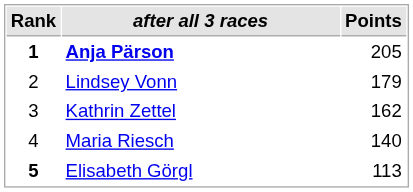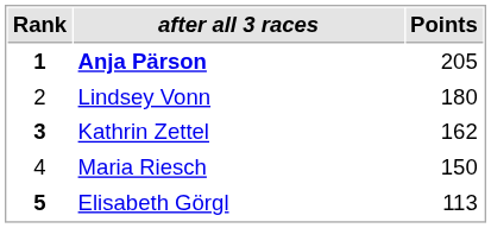Lindsey Vonn | Points: 179 -> 180
Kathrin Zettel | Rank: normal -> bold
Maria Riesch | Points: 140 -> 150
